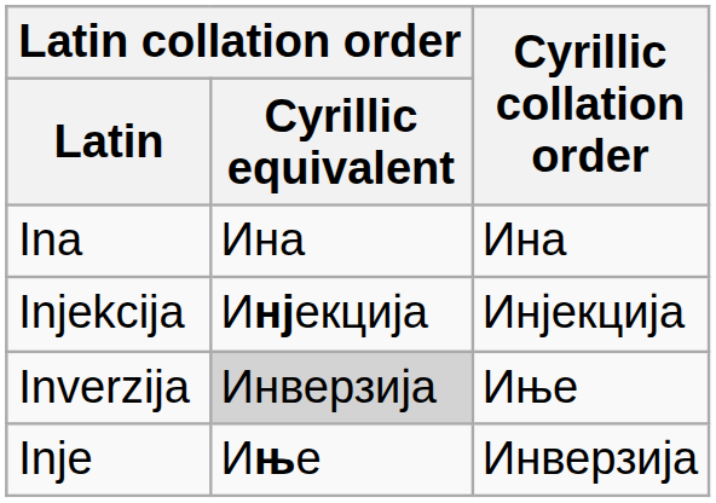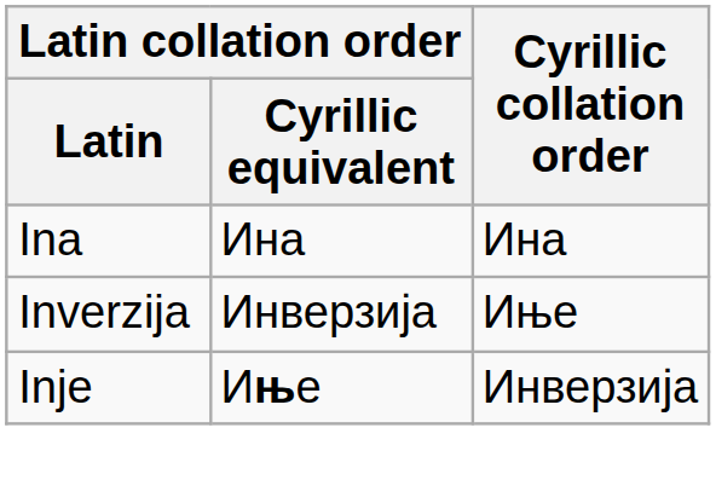- row: Injekcija | Инјекција | Инјекција
Inverzija | Latin collation order / Cyrillic equivalent: lightgrey background -> no background
